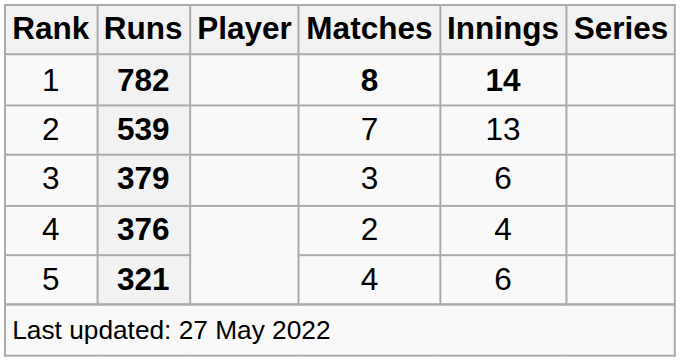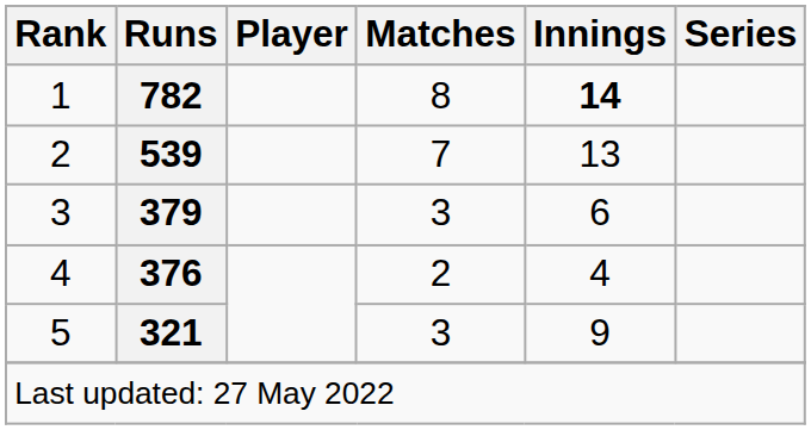1 | Matches: bold -> normal
5 | Matches: 4 -> 3
5 | Innings: 6 -> 9
